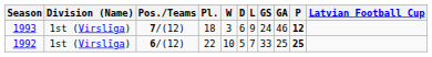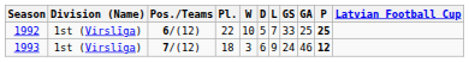rows swapped: 1992 <-> 1993
